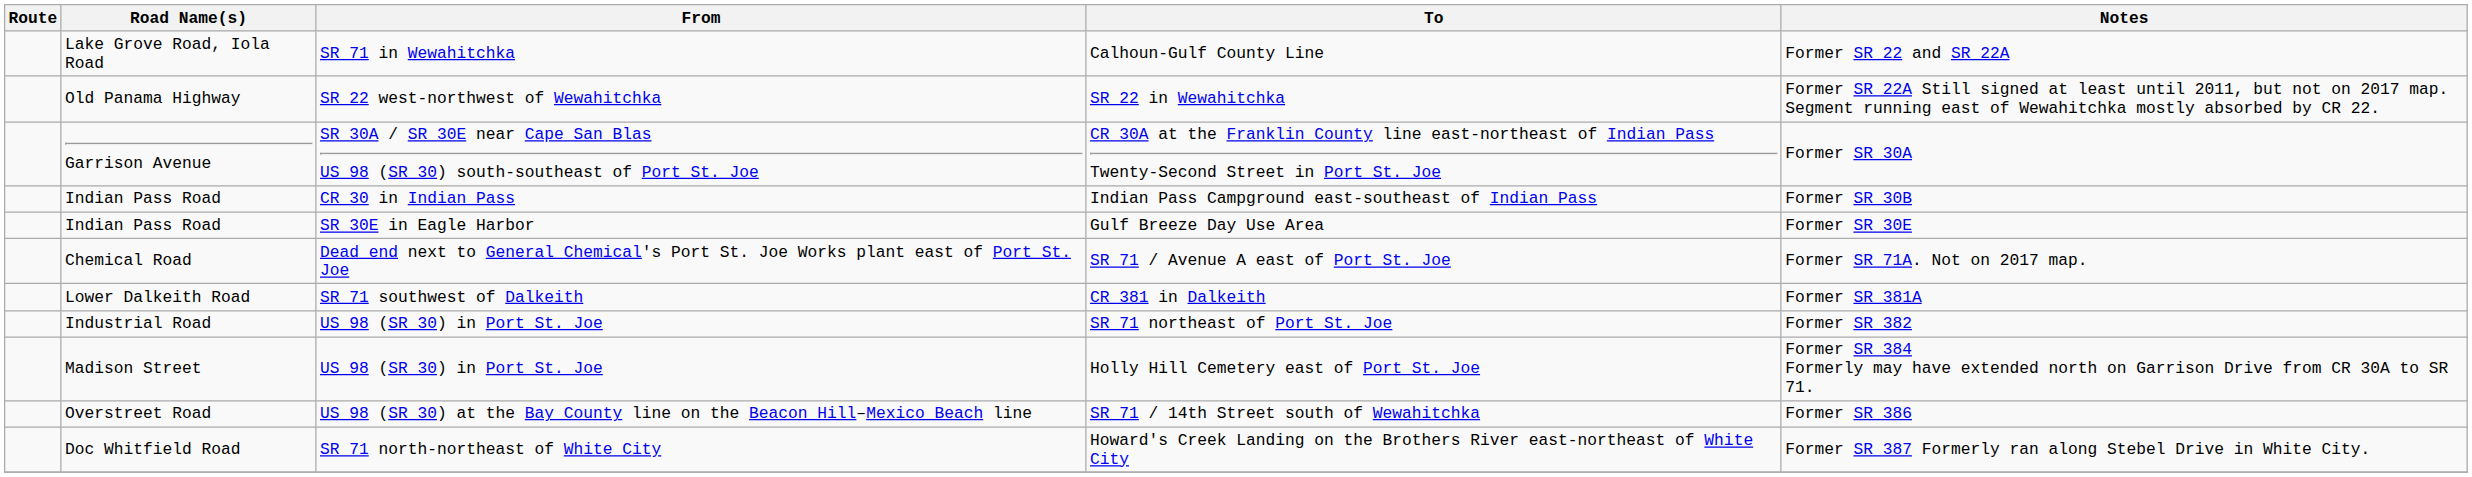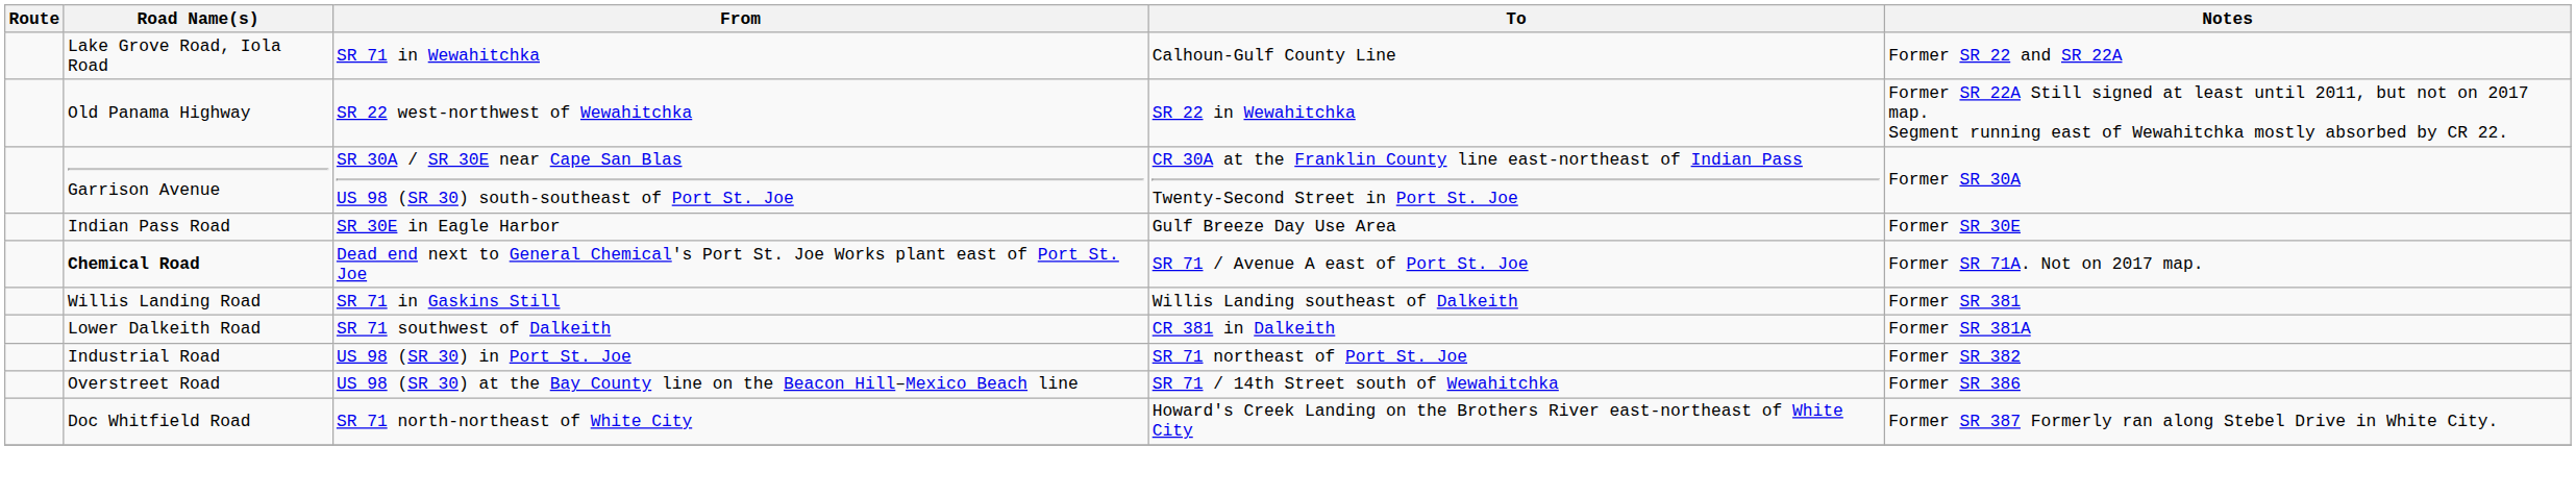- row: Indian Pass Road | CR 30 in Indian Pass | Indian Pass Campground east-southeast of Indian Pass | Former SR 30B
SR 71 / Avenue A east of Port St. Joe | Road Name(s): normal -> bold
+ row: Willis Landing Road | SR 71 in Gaskins Still | Willis Landing southeast of Dalkeith | Former SR 381
- row: Madison Street | US 98 (SR 30) in Port St. Joe | Holly Hill Cemetery east of Port St. Joe | Former SR 384 Formerly may have extended north on Garrison Drive from CR 30A to SR 71.
